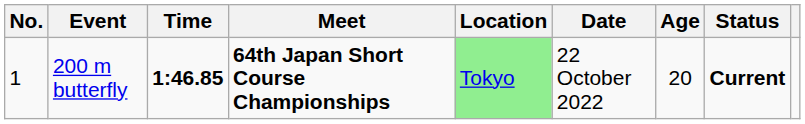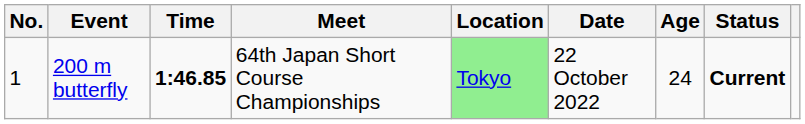200 m butterfly | Meet: bold -> normal
200 m butterfly | Age: 20 -> 24
